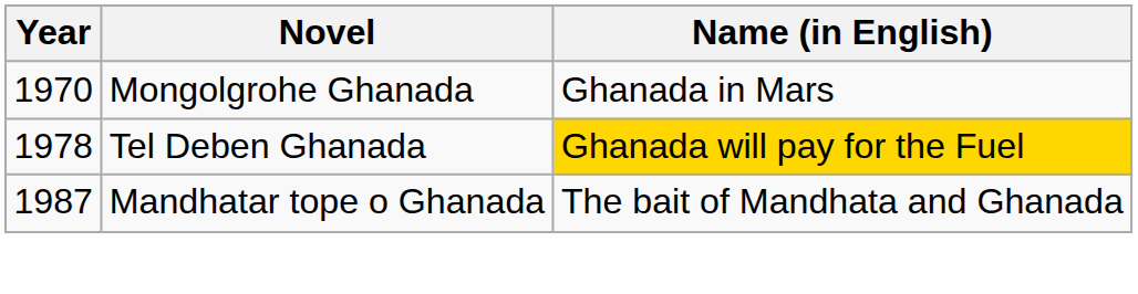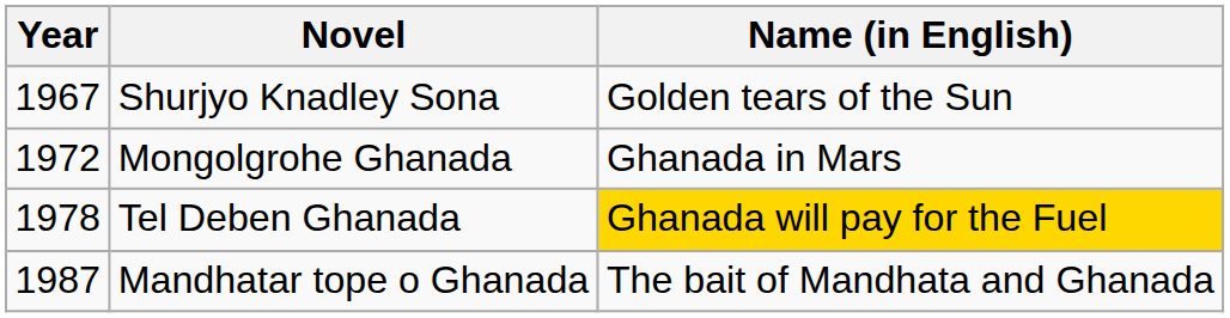+ row: 1967 | Shurjyo Knadley Sona | Golden tears of the Sun
Mongolgrohe Ghanada | Year: 1970 -> 1972
